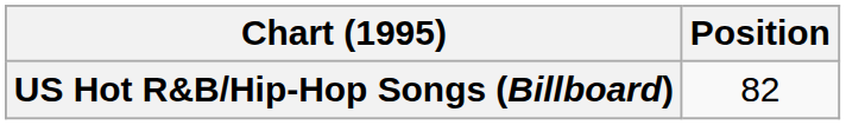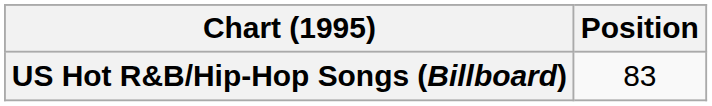US Hot R&B/Hip-Hop Songs (Billboard) | Position: 82 -> 83
